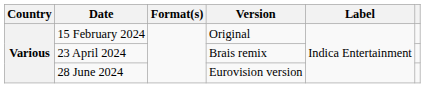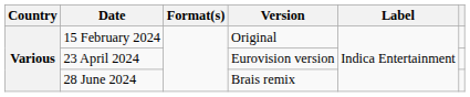23 April 2024 | Version: Brais remix -> Eurovision version
28 June 2024 | Version: Eurovision version -> Brais remix
